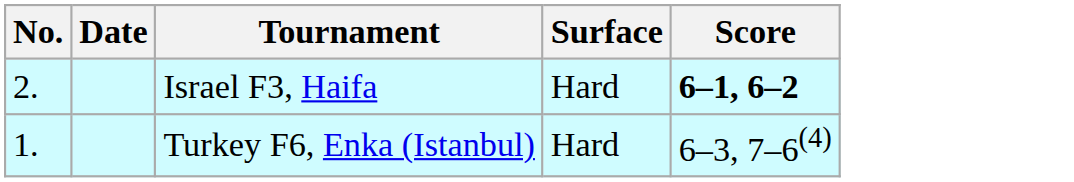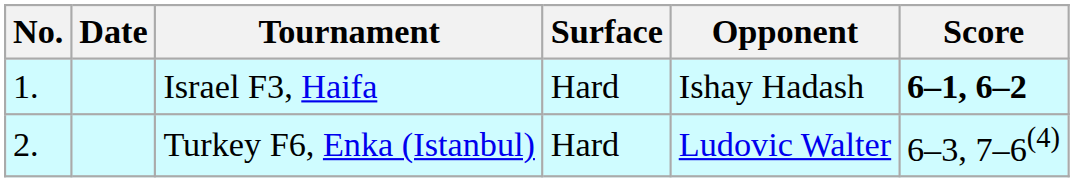+ column: Opponent | Ishay Hadash | Ludovic Walter
Israel F3, Haifa | No.: 2. -> 1.
Turkey F6, Enka (Istanbul) | No.: 1. -> 2.
